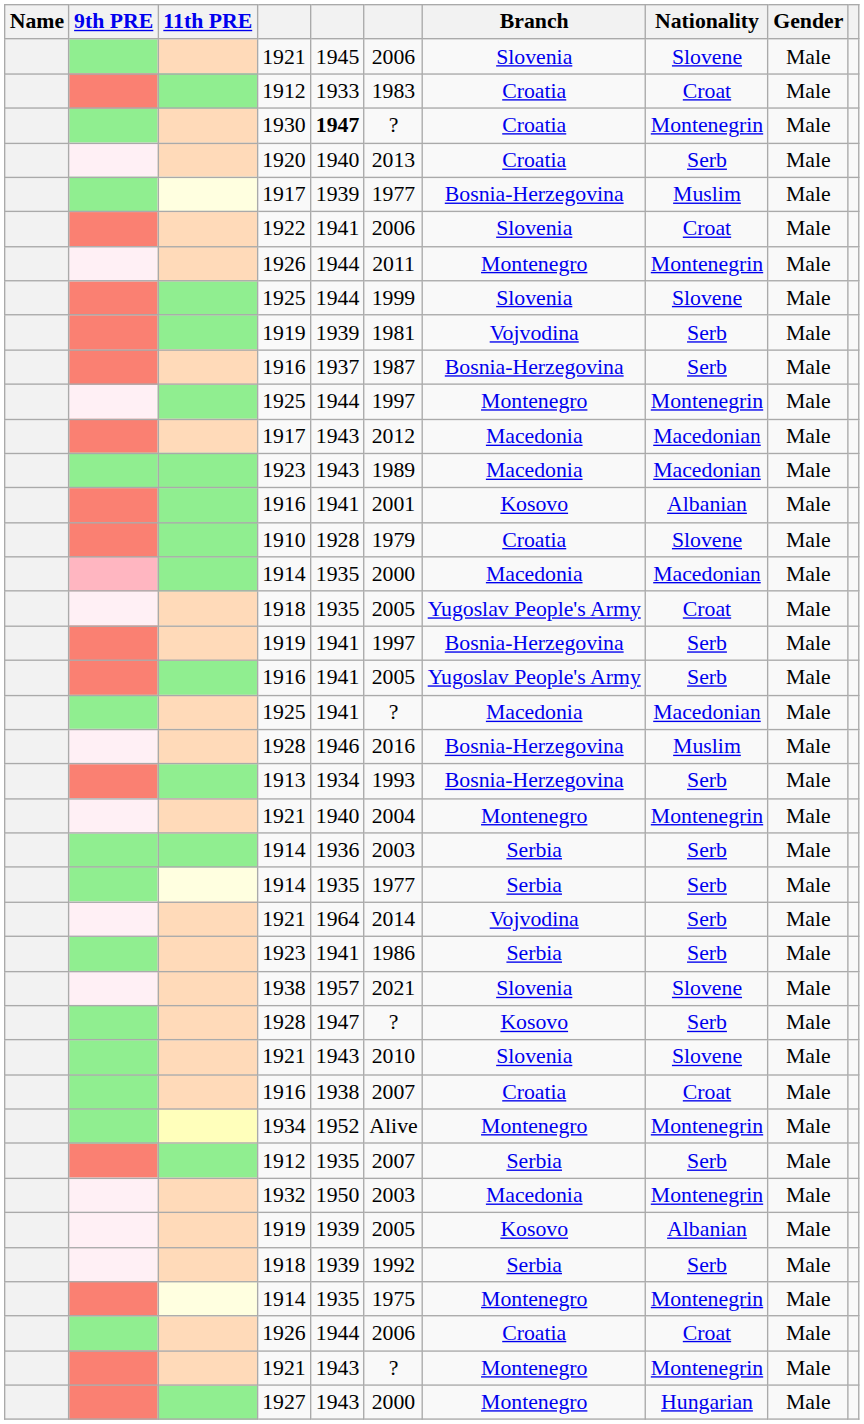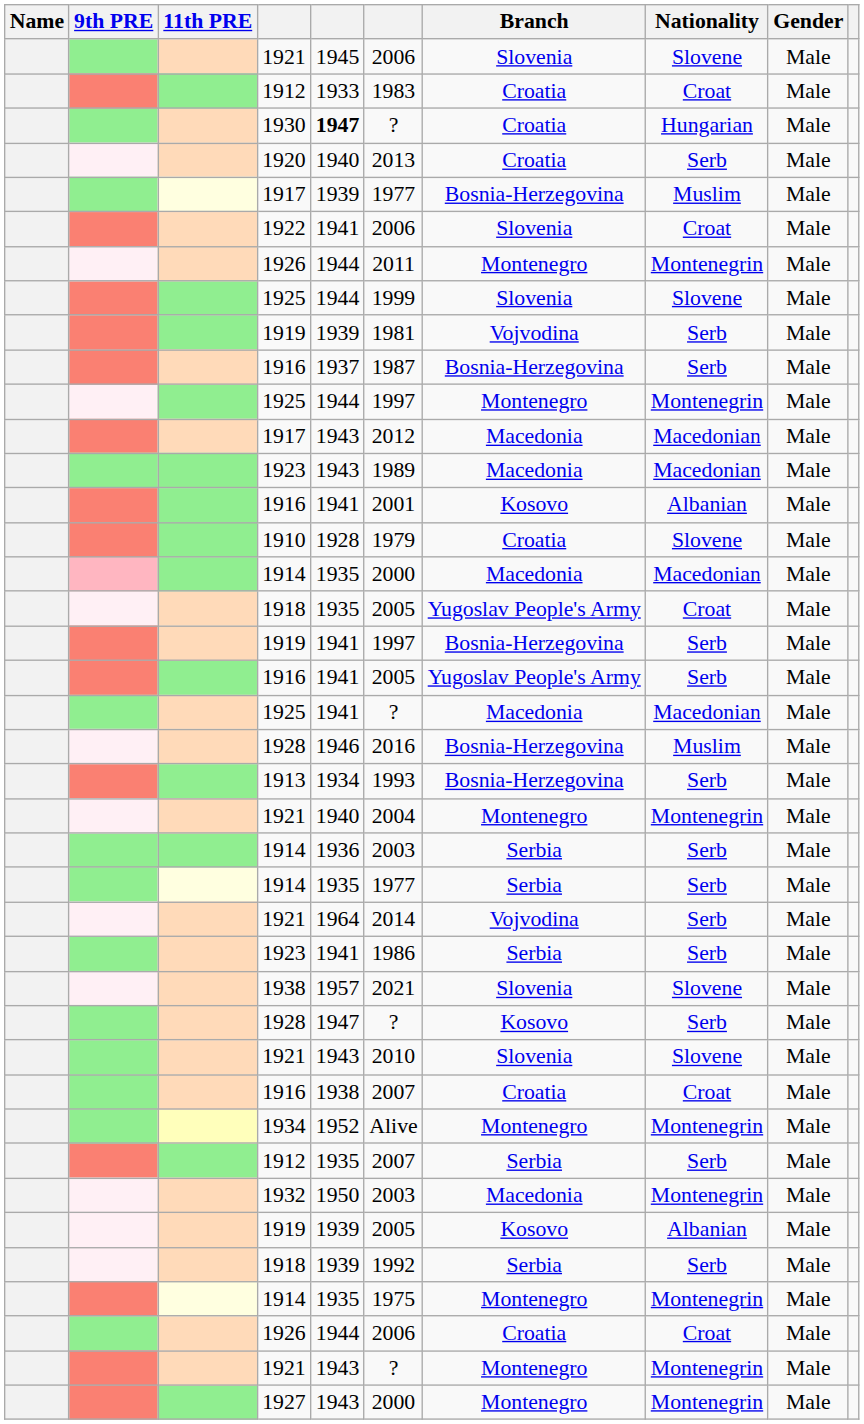1930 | Nationality: Montenegrin -> Hungarian
1927 | Nationality: Hungarian -> Montenegrin
